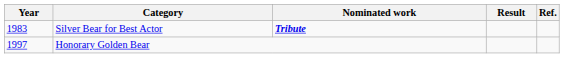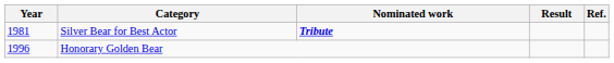Silver Bear for Best Actor | Year: 1983 -> 1981
Honorary Golden Bear | Year: 1997 -> 1996
